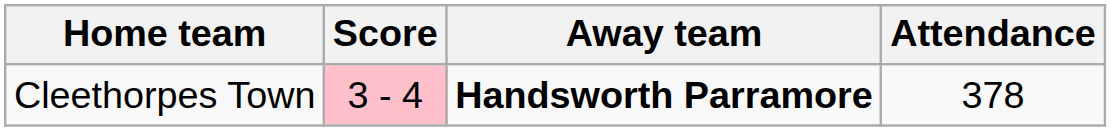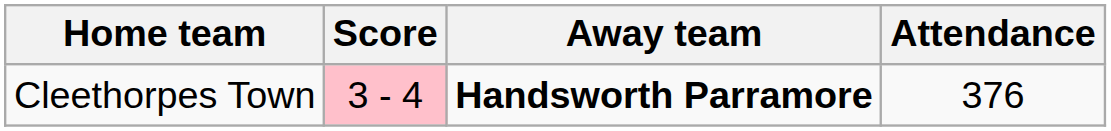Cleethorpes Town | Attendance: 378 -> 376
